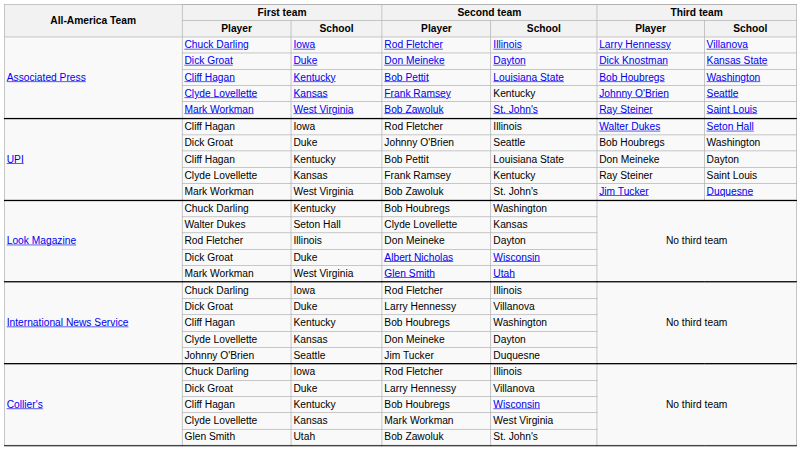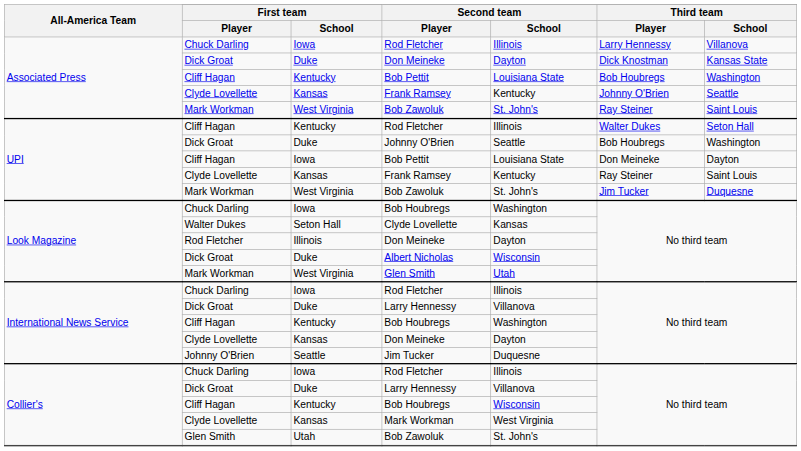UPI / Rod Fletcher | First team / School: Iowa -> Kentucky
UPI / Bob Pettit | First team / School: Kentucky -> Iowa
Look Magazine / Bob Houbregs | First team / School: Kentucky -> Iowa
